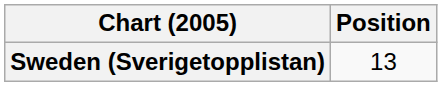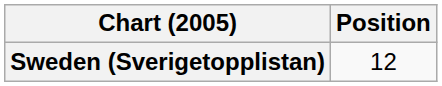Sweden (Sverigetopplistan) | Position: 13 -> 12
